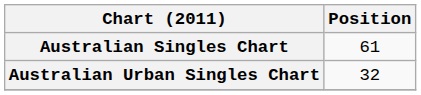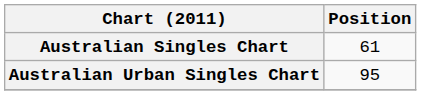Australian Urban Singles Chart | Position: 32 -> 95
